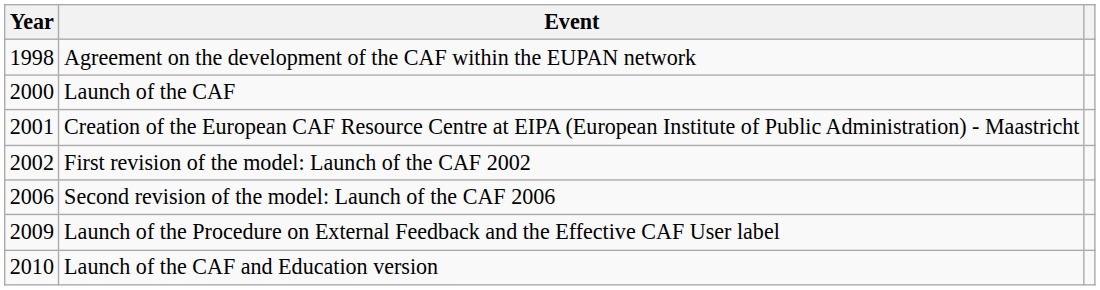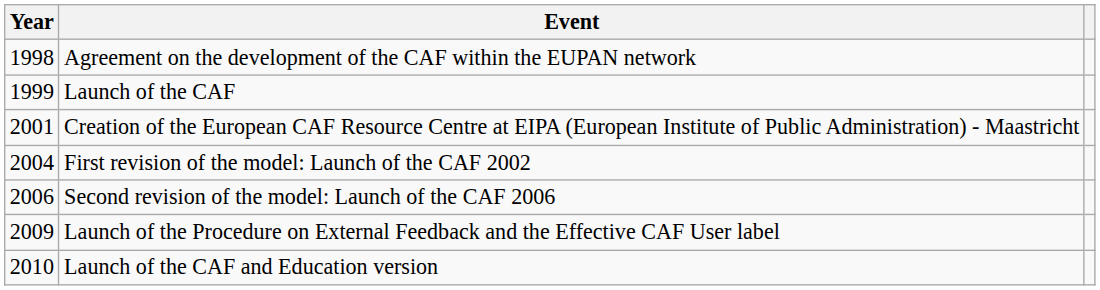Launch of the CAF | Year: 2000 -> 1999
First revision of the model: Launch of the CAF 2002 | Year: 2002 -> 2004
